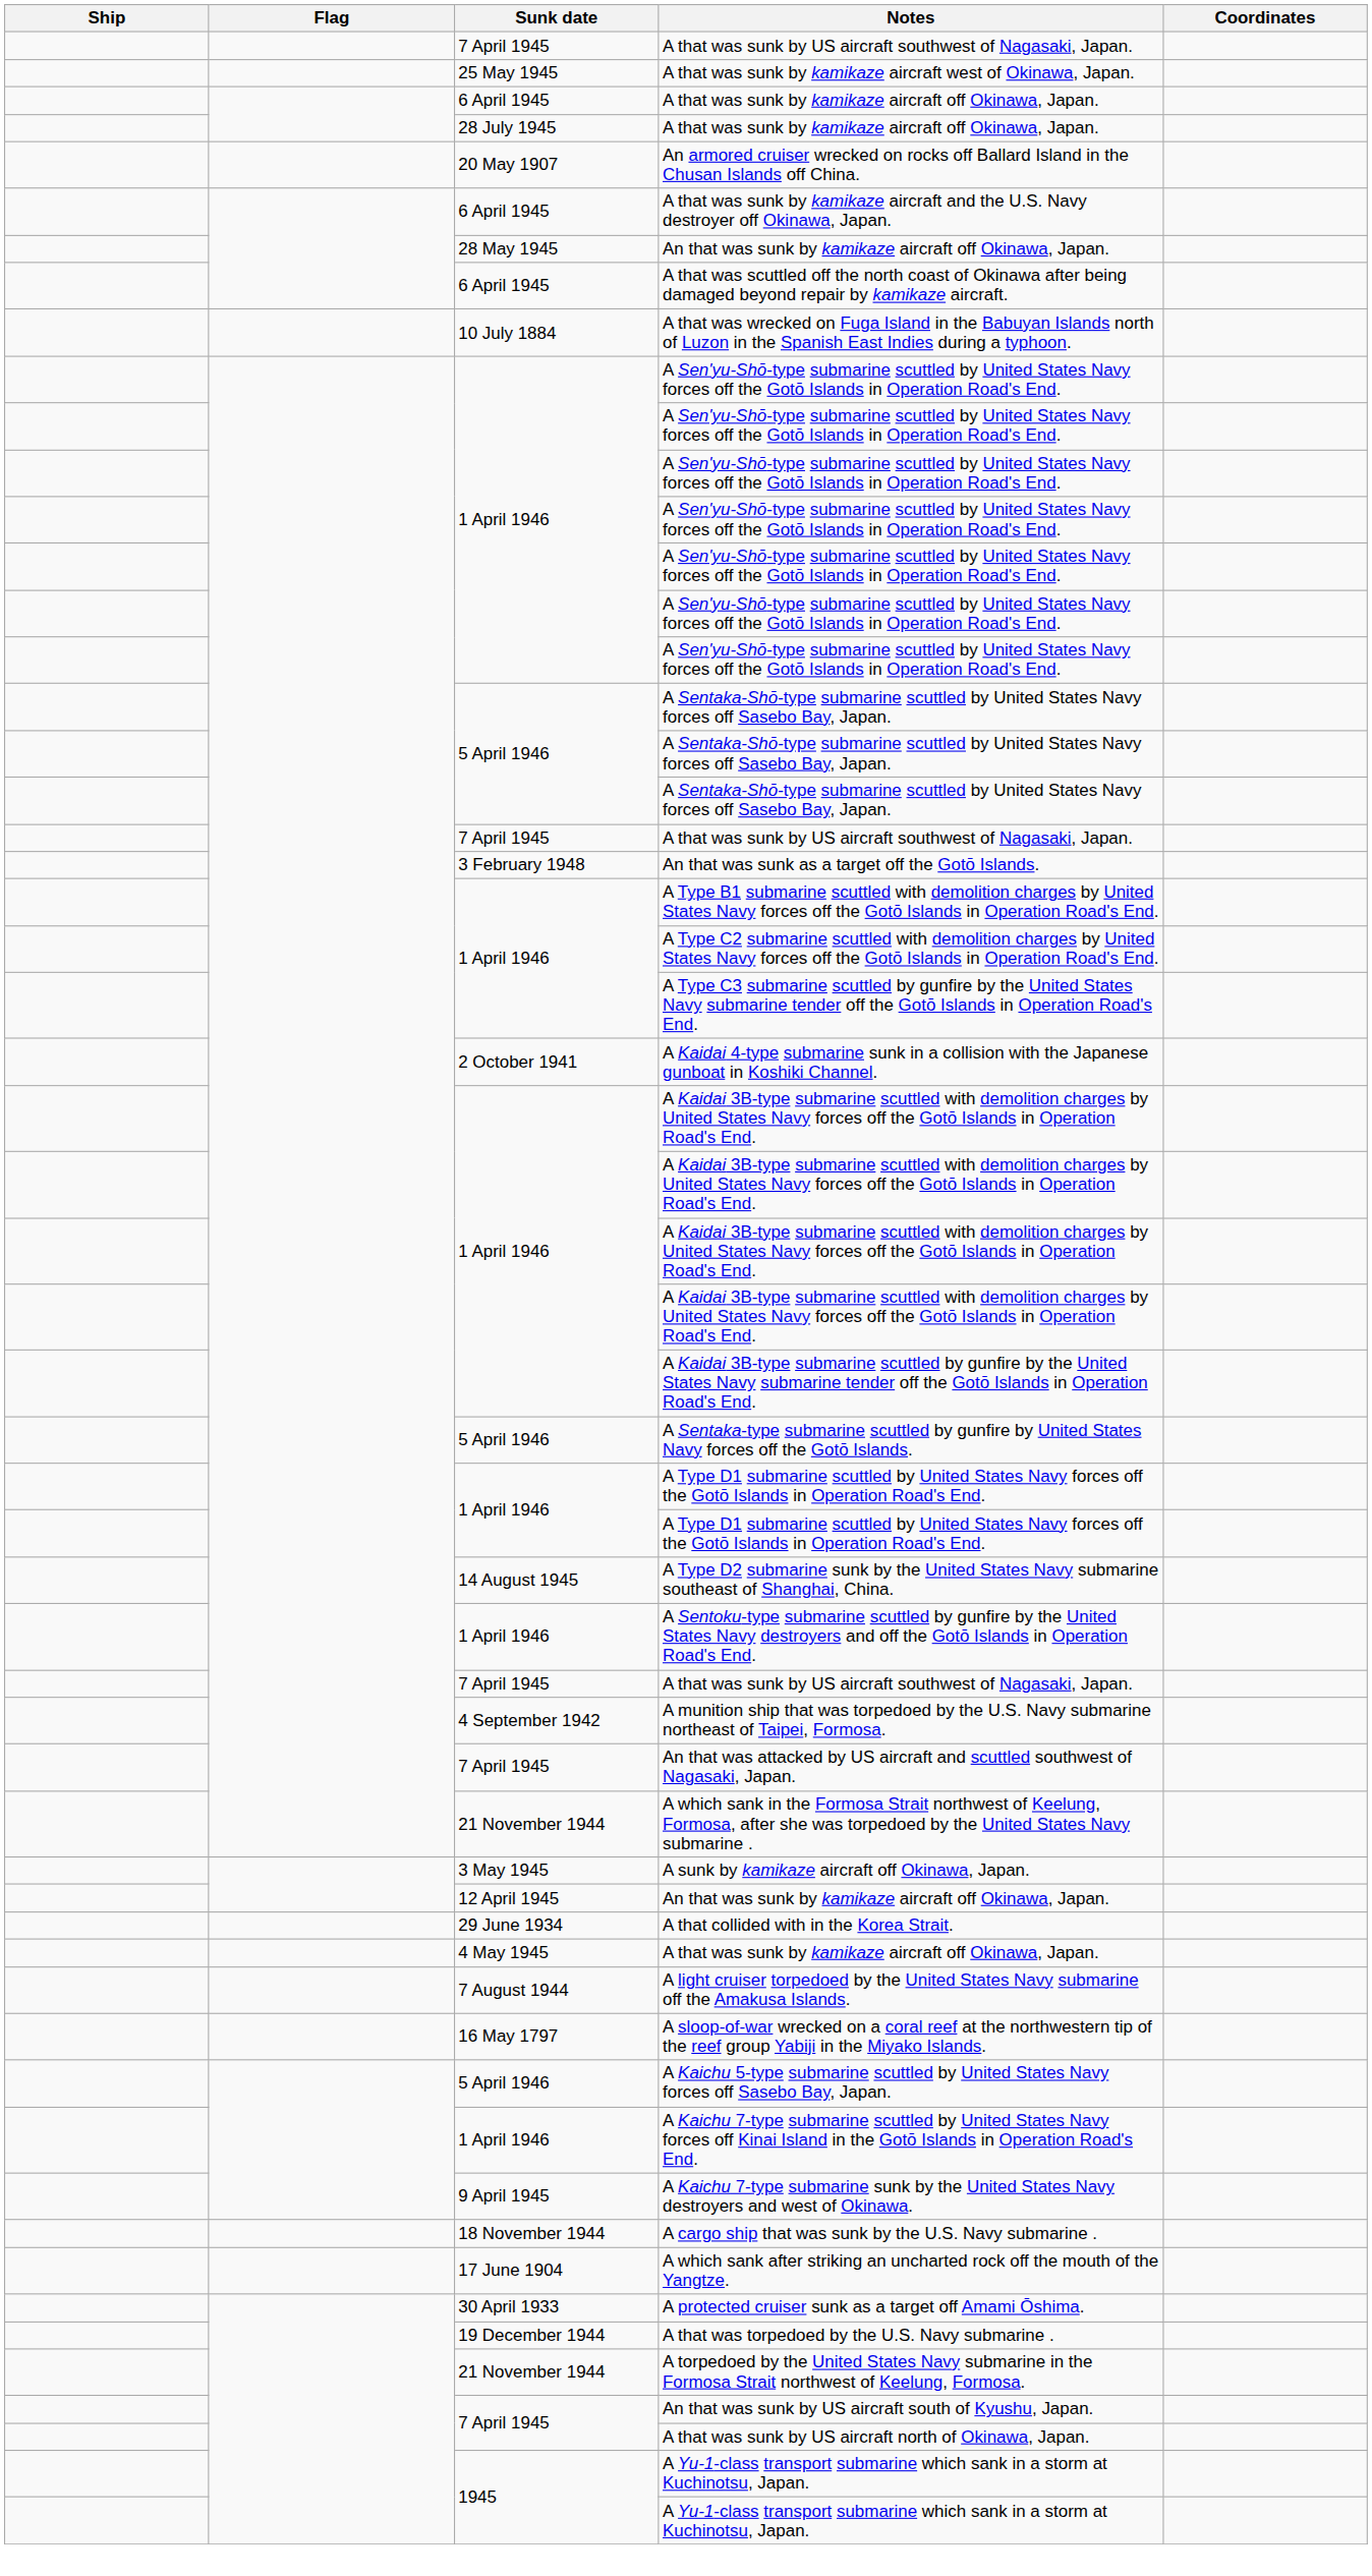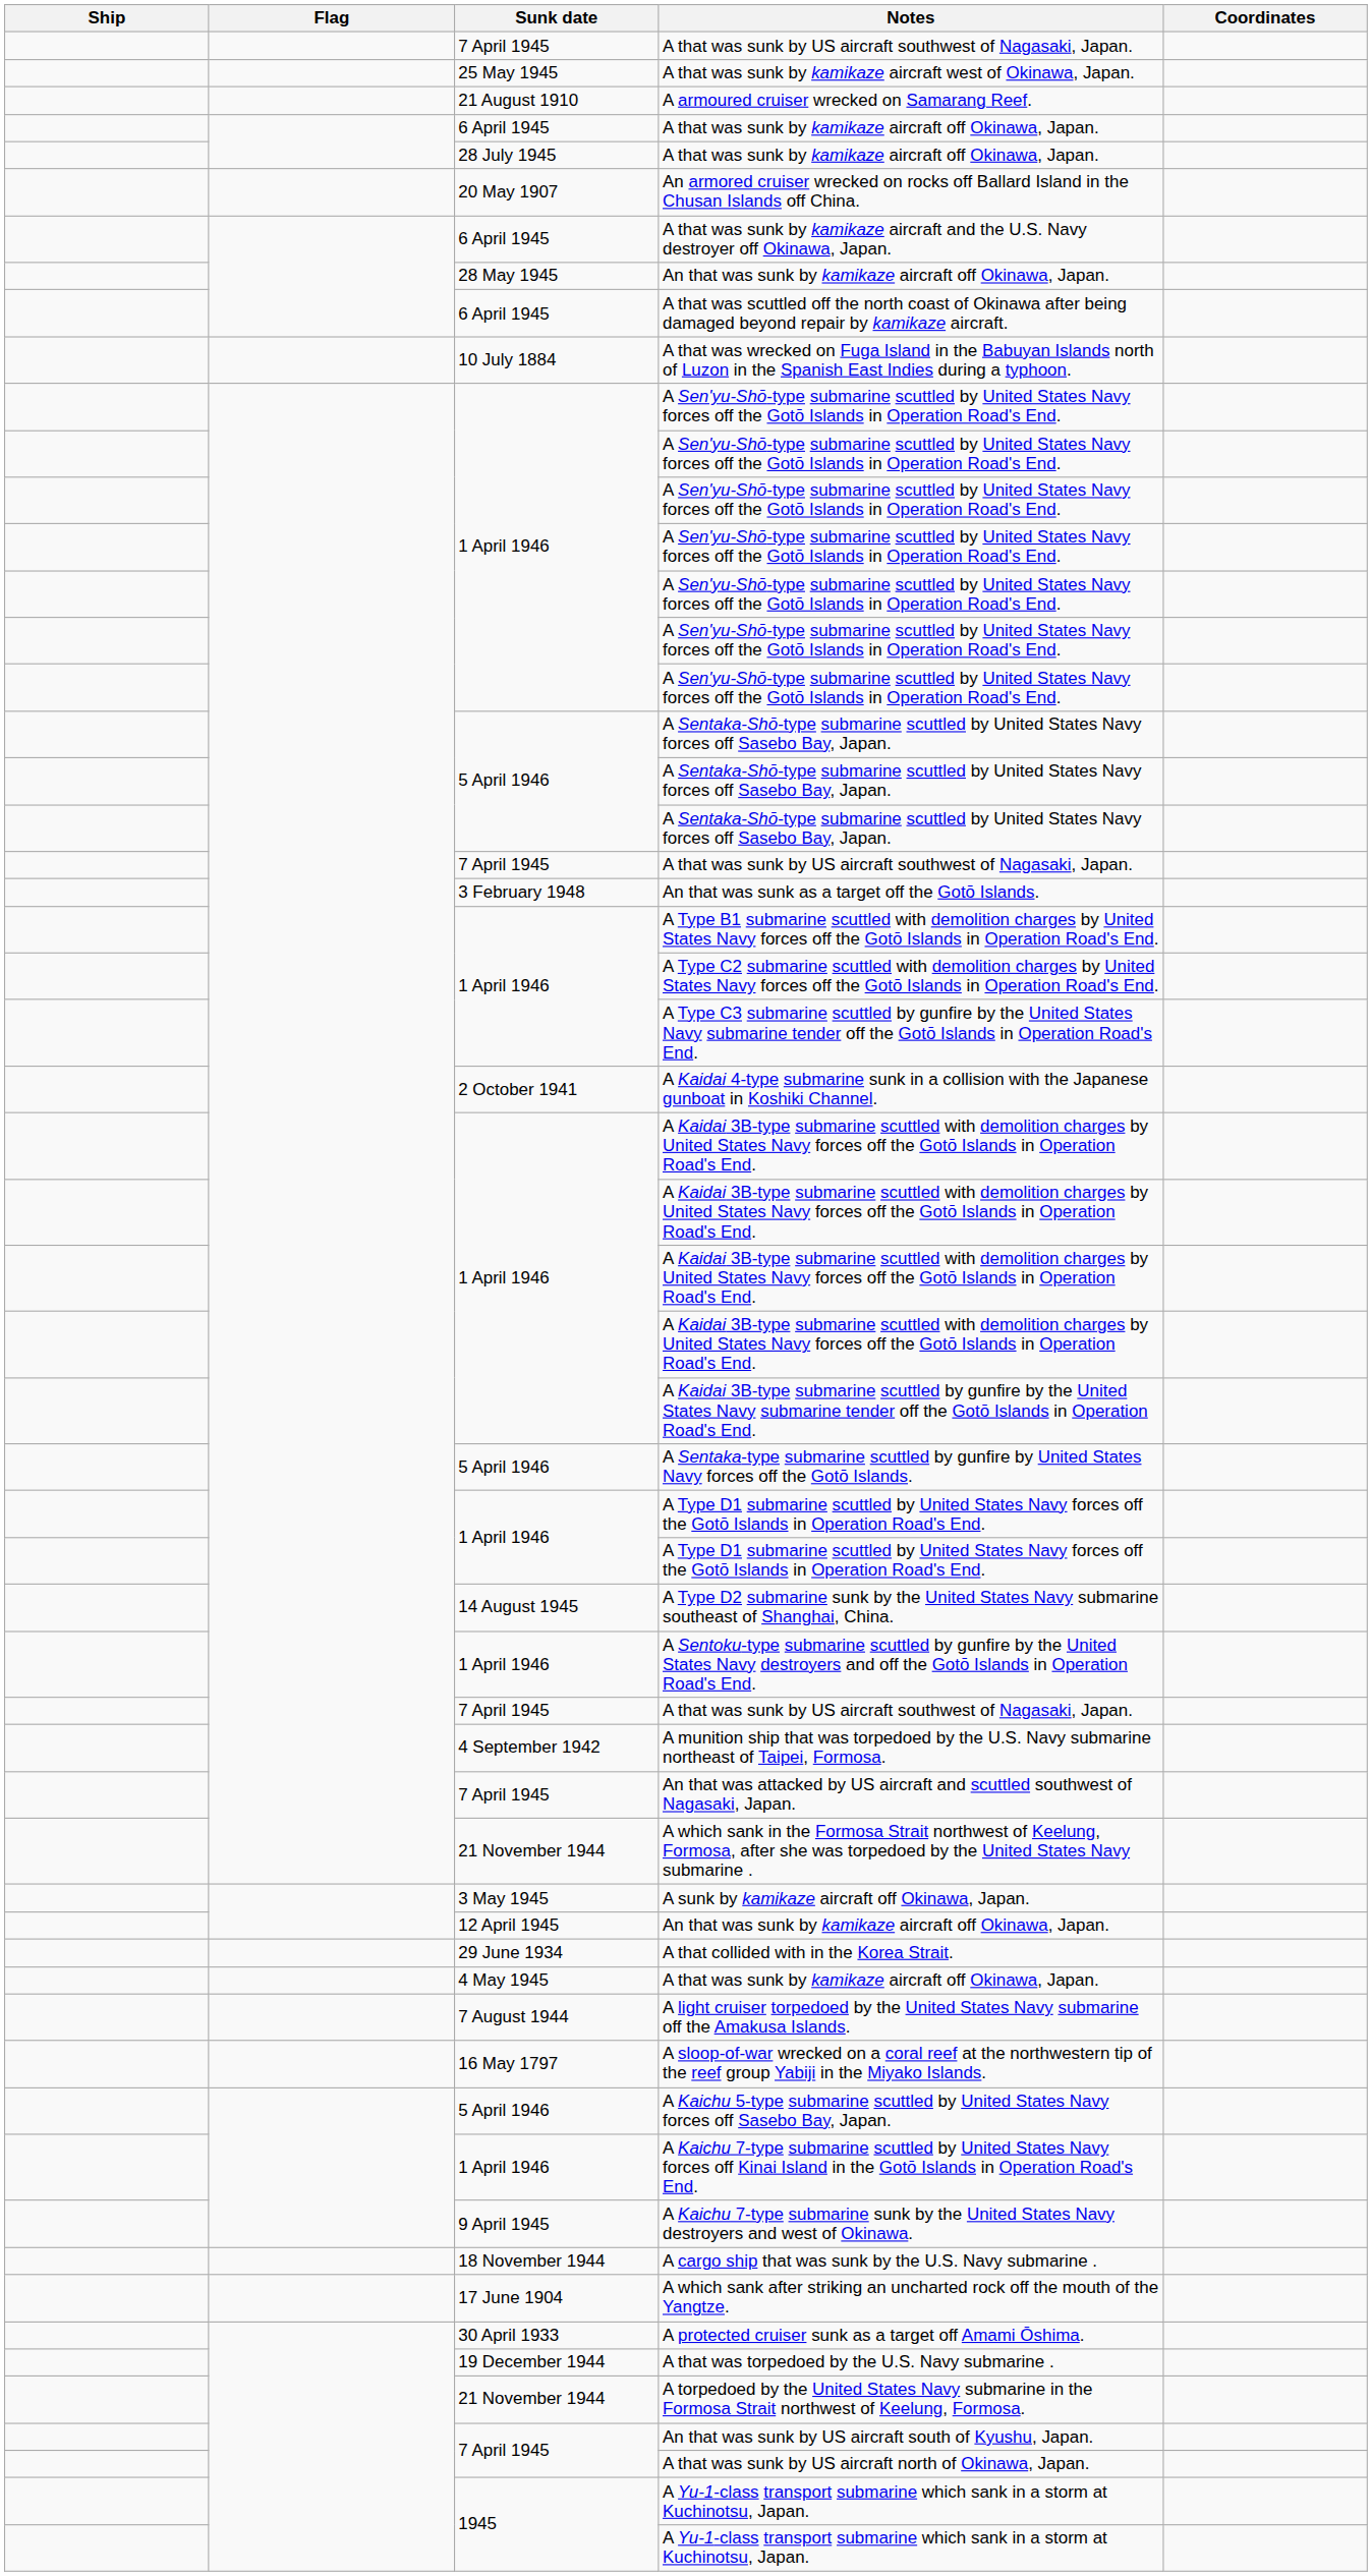+ row: 21 August 1910 | A armoured cruiser wrecked on Samarang Reef.
